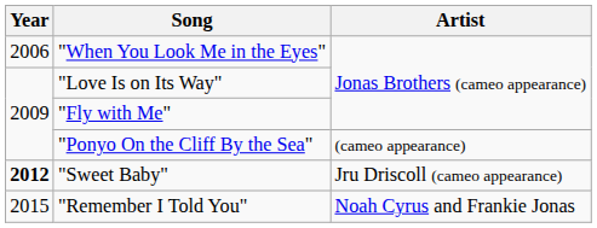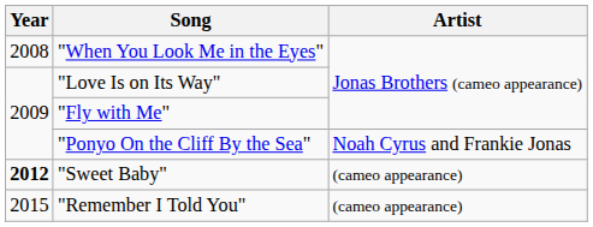"When You Look Me in the Eyes" | Year: 2006 -> 2008
"Ponyo On the Cliff By the Sea" | Artist: (cameo appearance) -> Noah Cyrus and Frankie Jonas
"Sweet Baby" | Artist: Jru Driscoll (cameo appearance) -> (cameo appearance)
"Remember I Told You" | Artist: Noah Cyrus and Frankie Jonas -> (cameo appearance)
